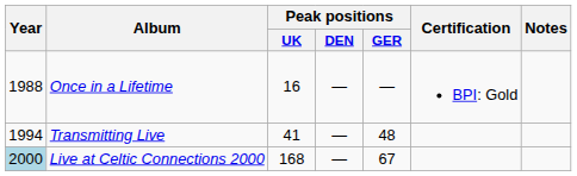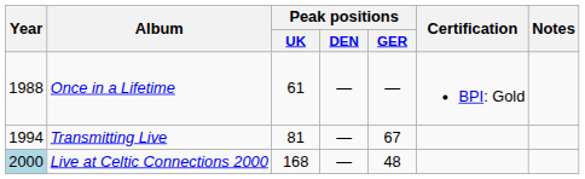Once in a Lifetime | Peak positions / UK: 16 -> 61
Transmitting Live | Peak positions / UK: 41 -> 81
Transmitting Live | Peak positions / GER: 48 -> 67
Live at Celtic Connections 2000 | Peak positions / GER: 67 -> 48
